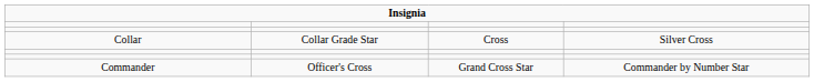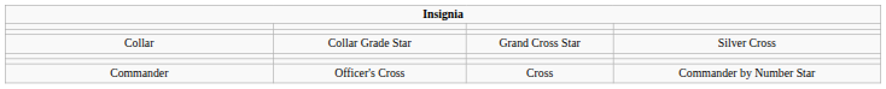Collar | column 3: Cross -> Grand Cross Star
Commander | column 3: Grand Cross Star -> Cross
